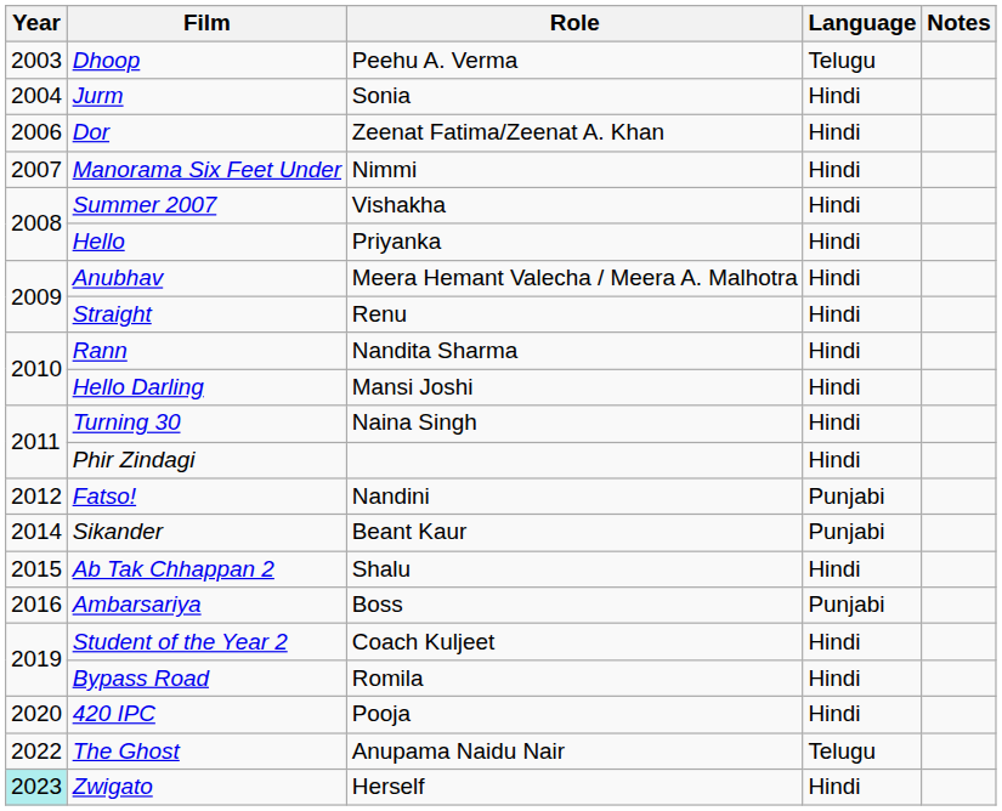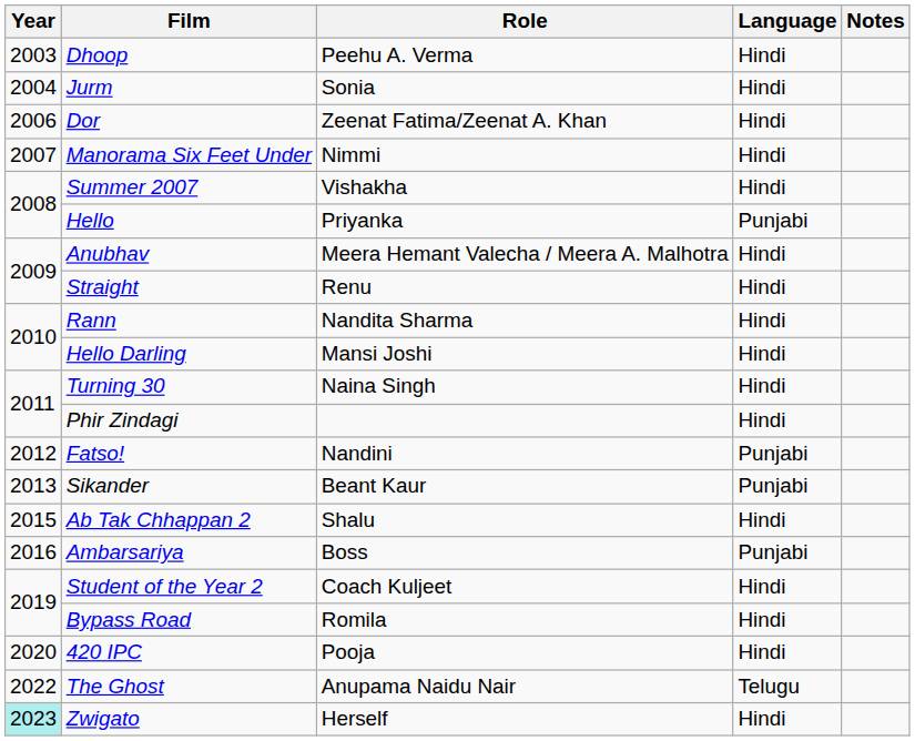Dhoop | Language: Telugu -> Hindi
Hello | Language: Hindi -> Punjabi
Sikander | Year: 2014 -> 2013
